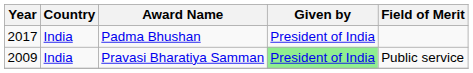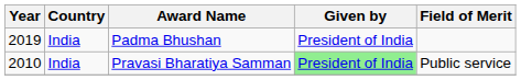Padma Bhushan | Year: 2017 -> 2019
Pravasi Bharatiya Samman | Year: 2009 -> 2010
